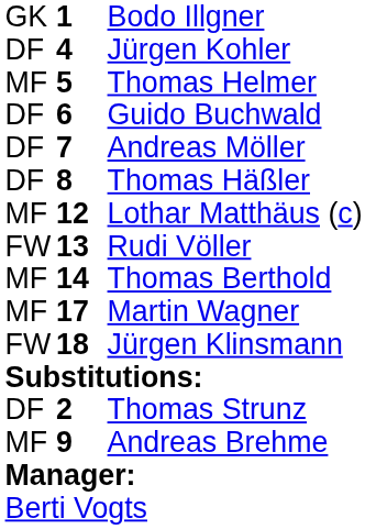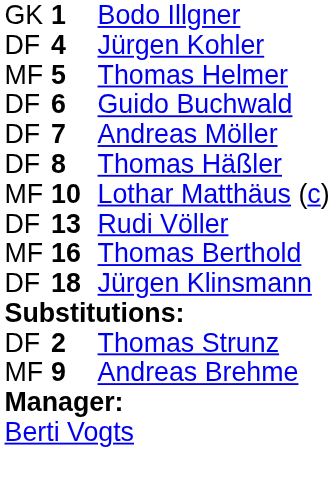Lothar Matthäus (c) | column 2: 12 -> 10
Rudi Völler | column 1: FW -> DF
Thomas Berthold | column 2: 14 -> 16
- row: MF | 17 | Martin Wagner
Jürgen Klinsmann | column 1: FW -> DF
